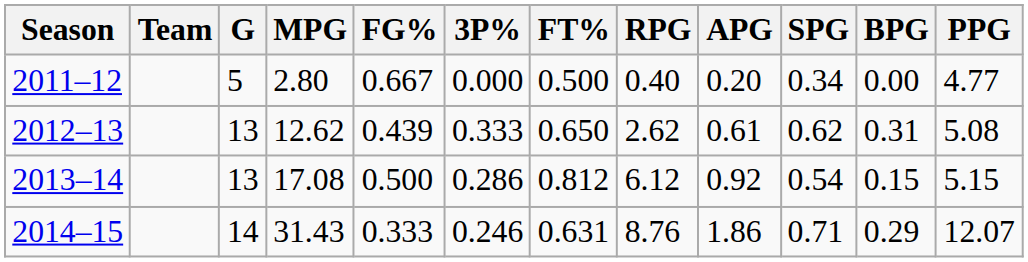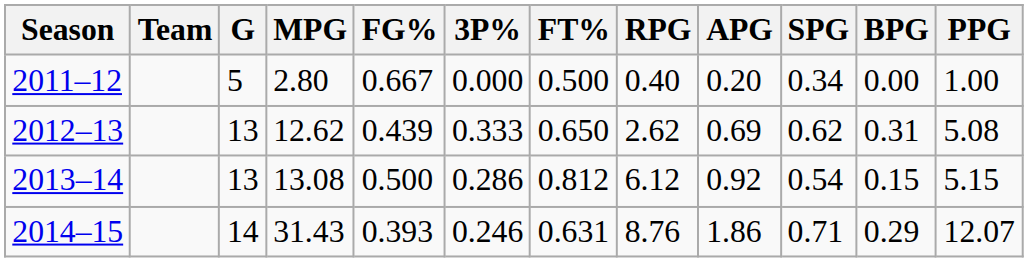2011–12 | PPG: 4.77 -> 1.00
2012–13 | APG: 0.61 -> 0.69
2013–14 | MPG: 17.08 -> 13.08
2014–15 | FG%: 0.333 -> 0.393
